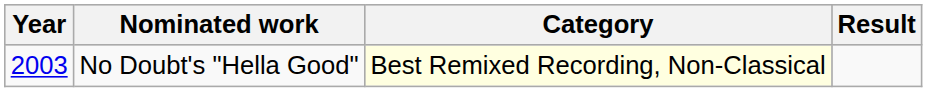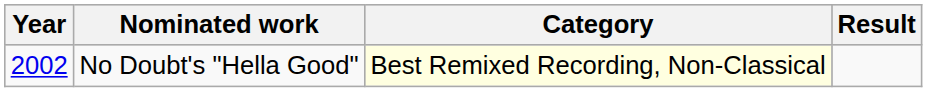No Doubt's "Hella Good" | Year: 2003 -> 2002
